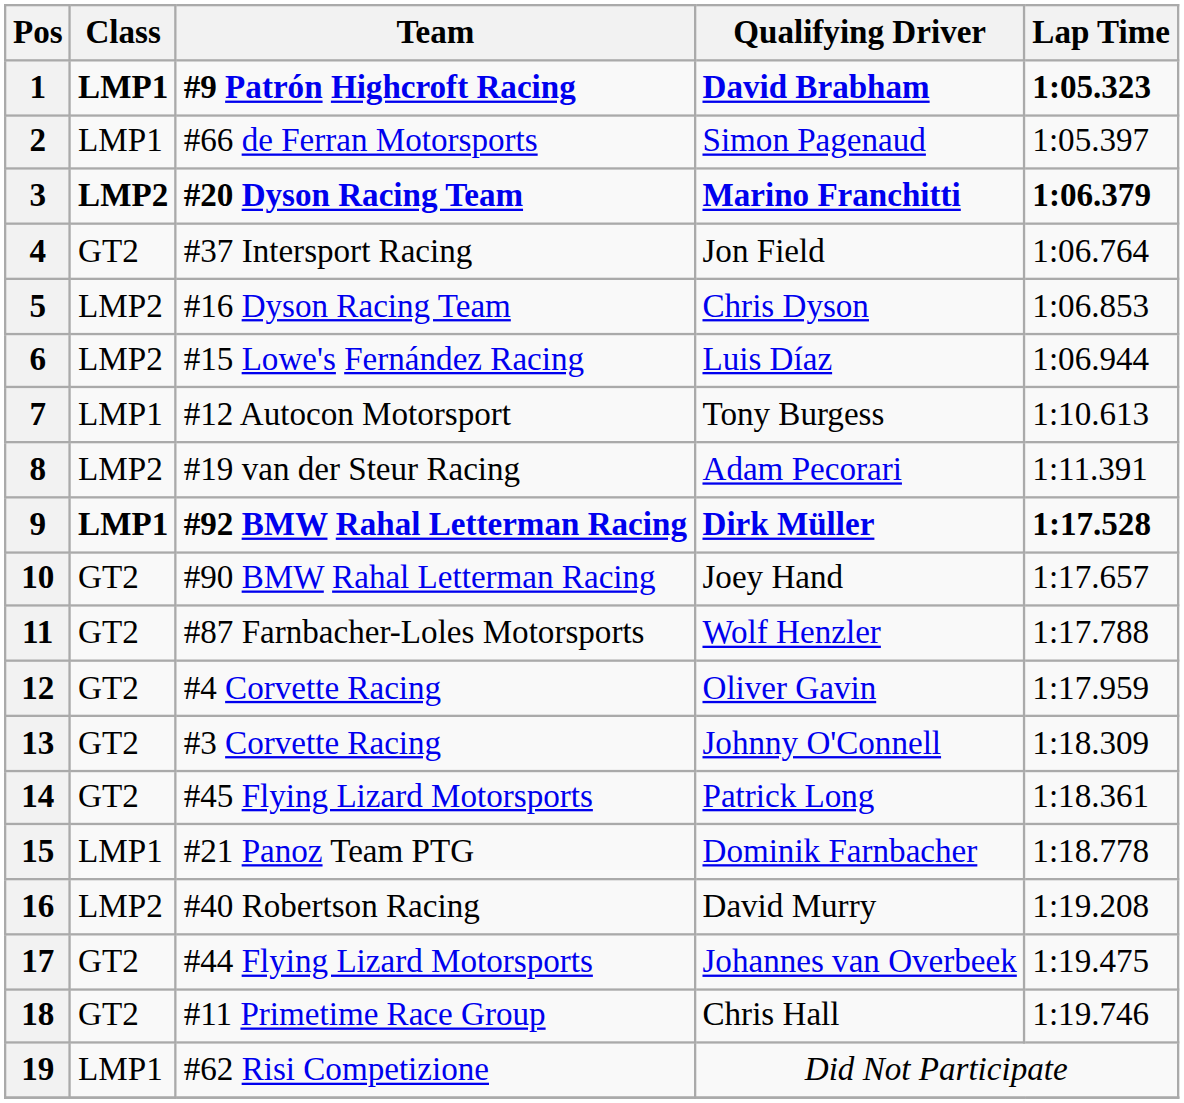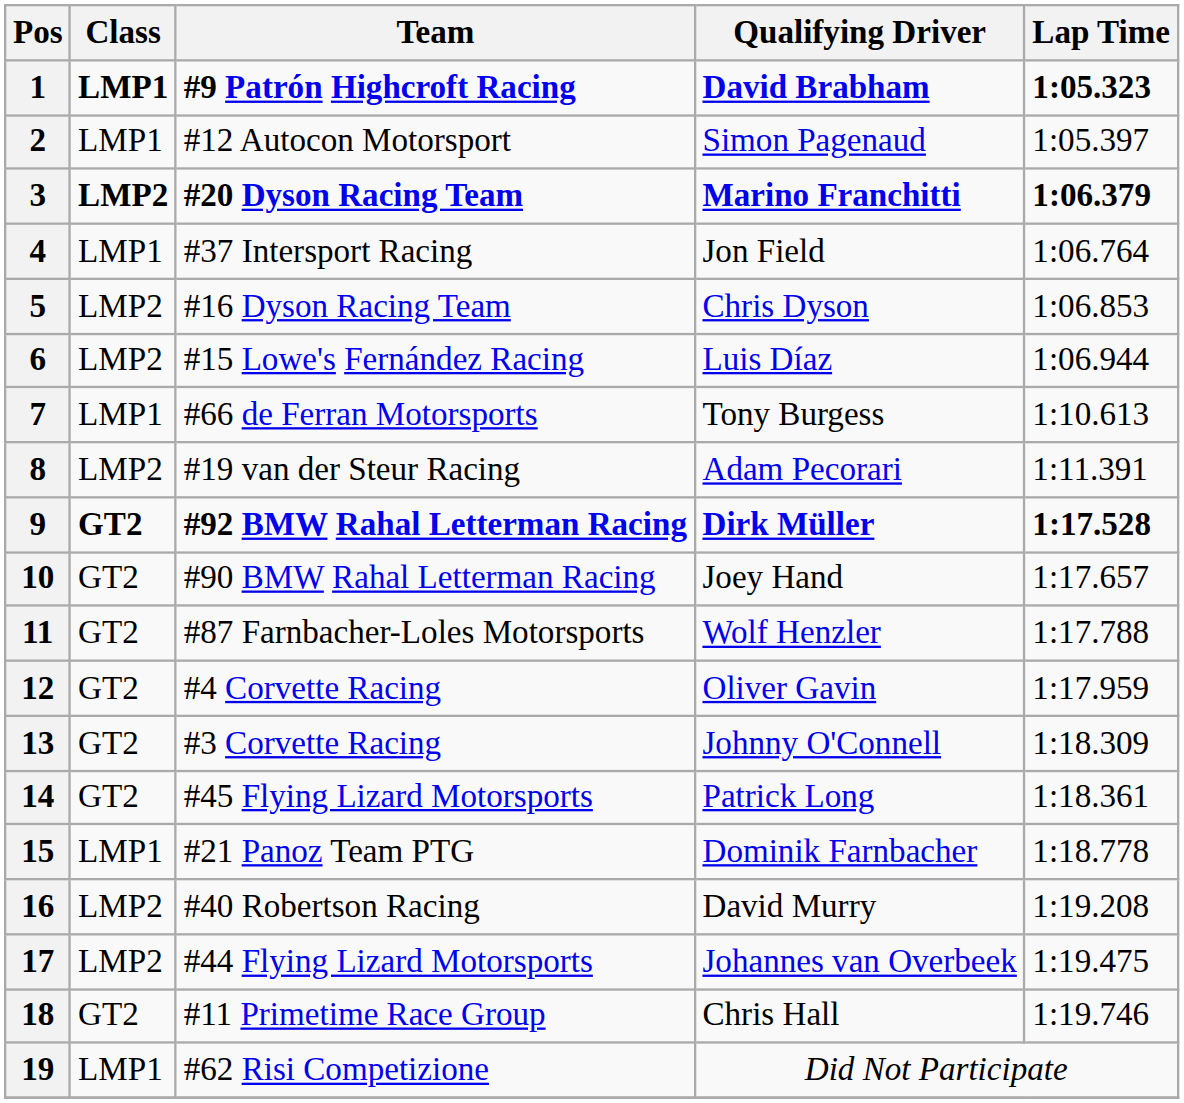2 | Team: #66 de Ferran Motorsports -> #12 Autocon Motorsport
4 | Class: GT2 -> LMP1
7 | Team: #12 Autocon Motorsport -> #66 de Ferran Motorsports
9 | Class: LMP1 -> GT2
17 | Class: GT2 -> LMP2
